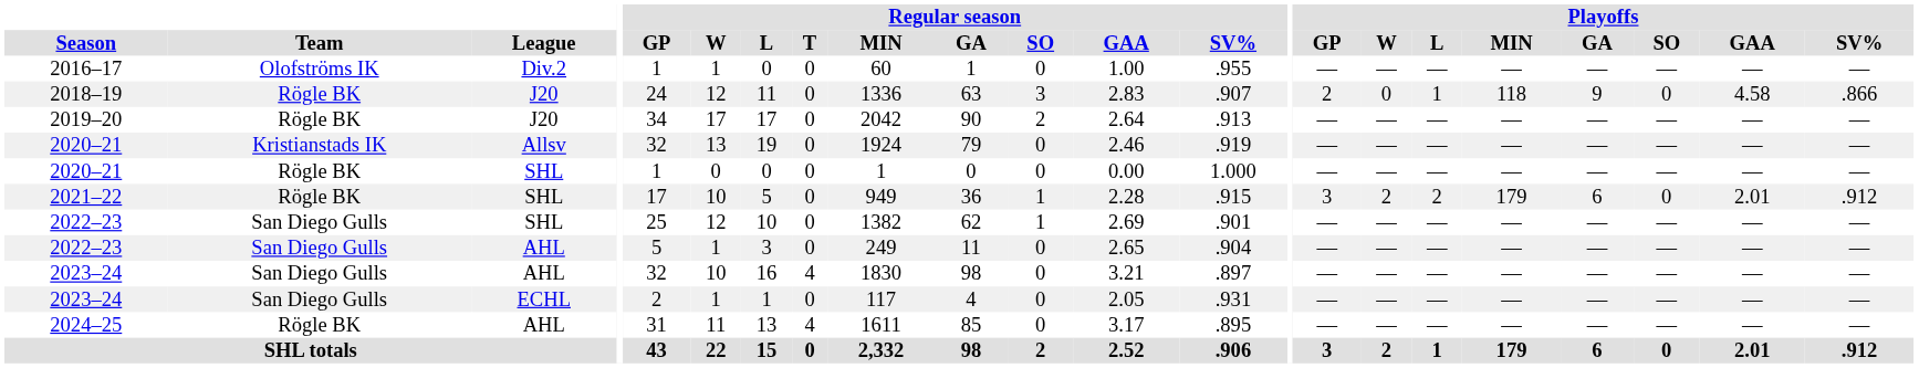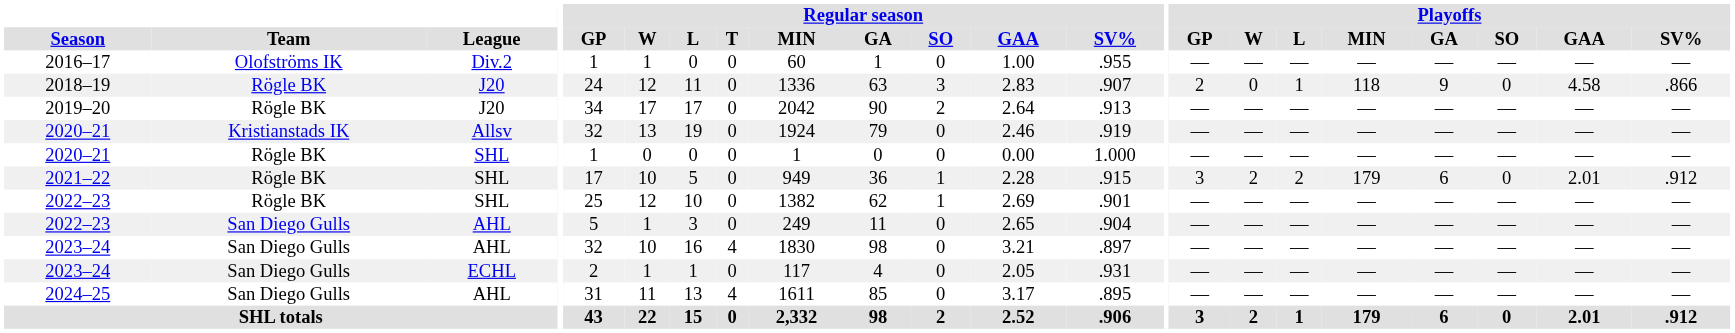2022–23 / SHL | Team: San Diego Gulls -> Rögle BK
2024–25 | Team: Rögle BK -> San Diego Gulls
